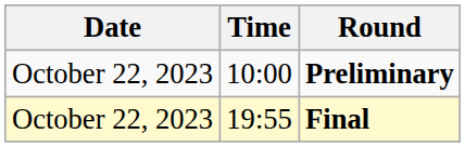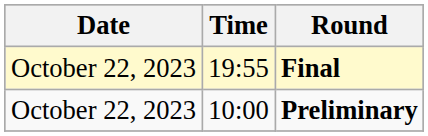rows swapped: Preliminary <-> Final
